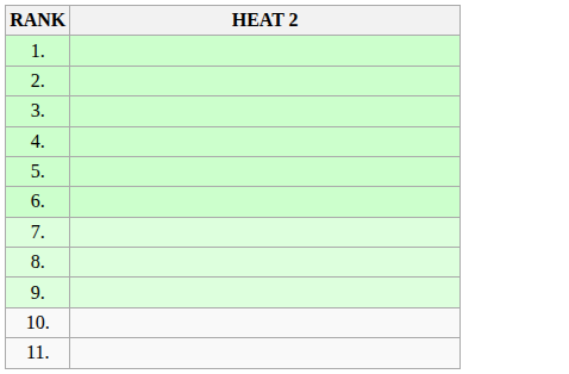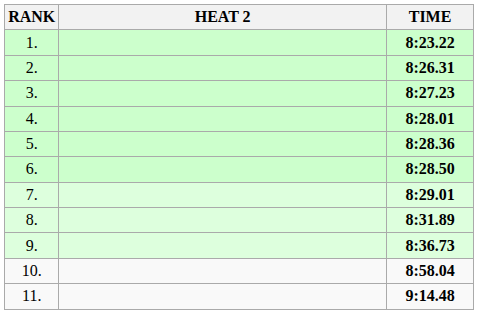+ column: TIME | 8:23.22 | 8:26.31 | 8:27.23 | 8:28.01 | 8:28.36 | 8:28.50 | 8:29.01 | 8:31.89 | 8:36.73 | 8:58.04 | 9:14.48
